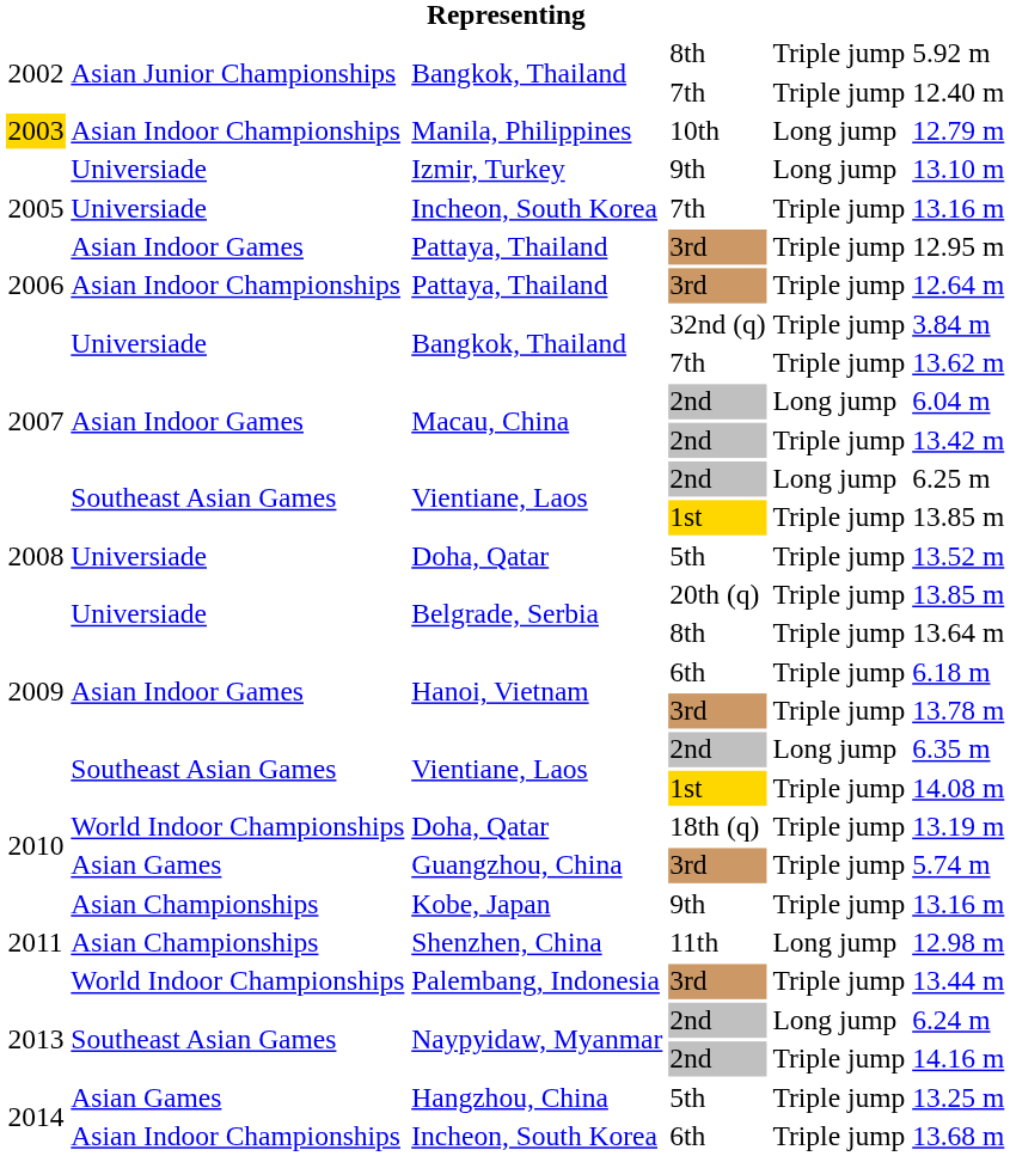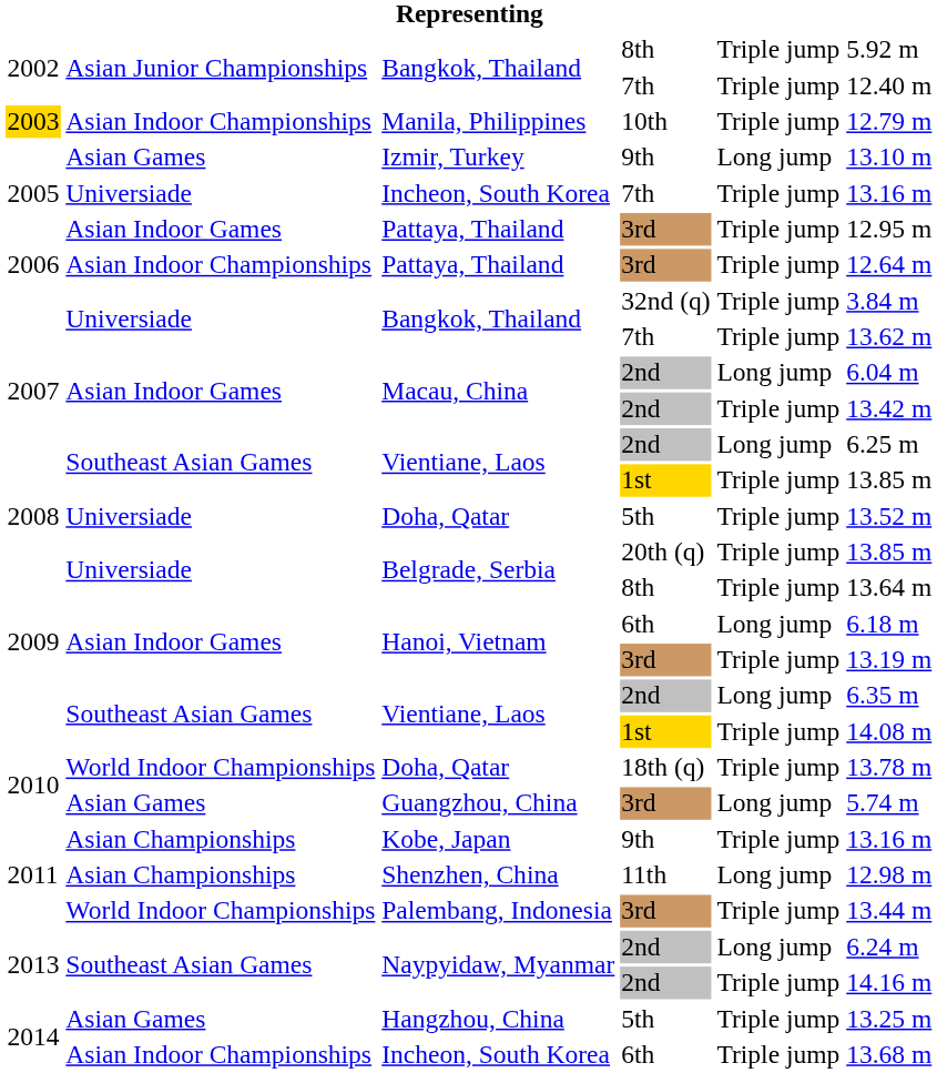Manila, Philippines | column 5: Long jump -> Triple jump
Izmir, Turkey | column 2: Universiade -> Asian Games
Hanoi, Vietnam / 6th | column 5: Triple jump -> Long jump
Hanoi, Vietnam / 3rd | column 6: 13.78 m -> 13.19 m
Doha, Qatar / 18th (q) | column 6: 13.19 m -> 13.78 m
Guangzhou, China | column 5: Triple jump -> Long jump
